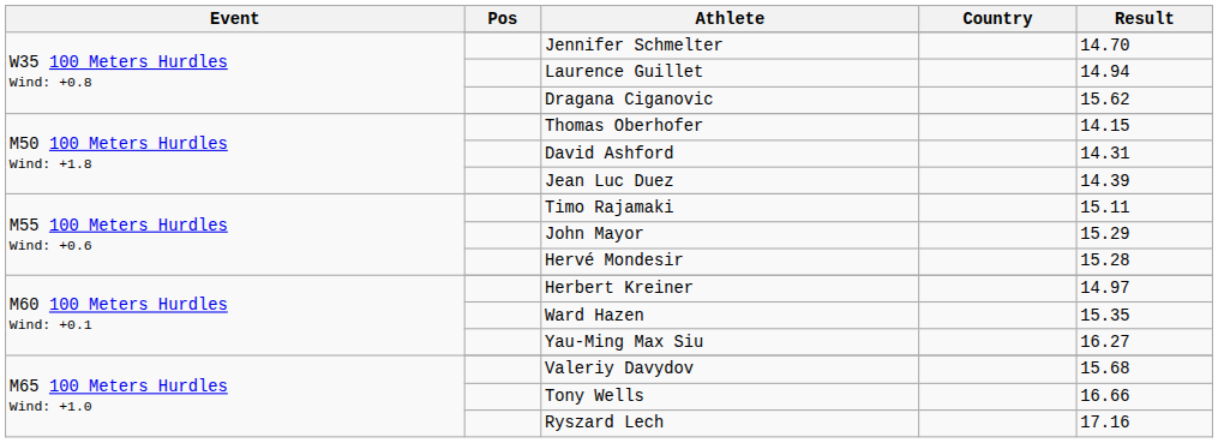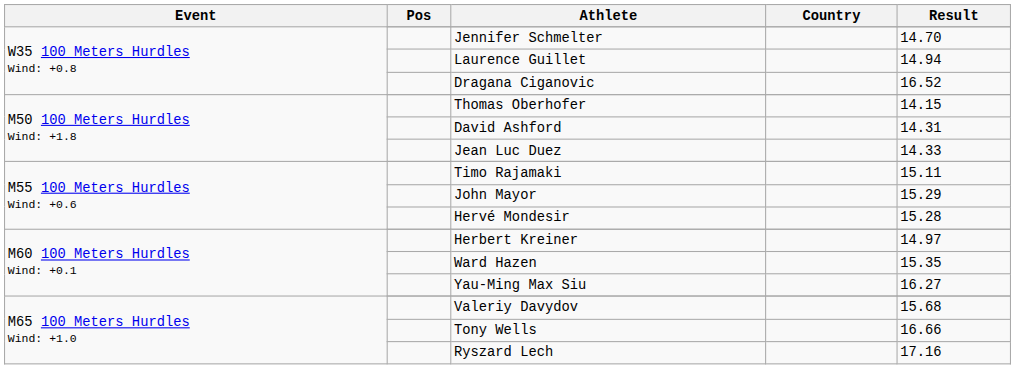Dragana Ciganovic | Result: 15.62 -> 16.52
Jean Luc Duez | Result: 14.39 -> 14.33
